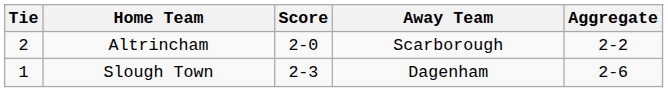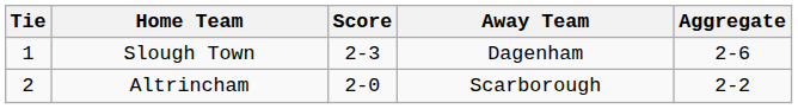rows swapped: Slough Town <-> Altrincham
